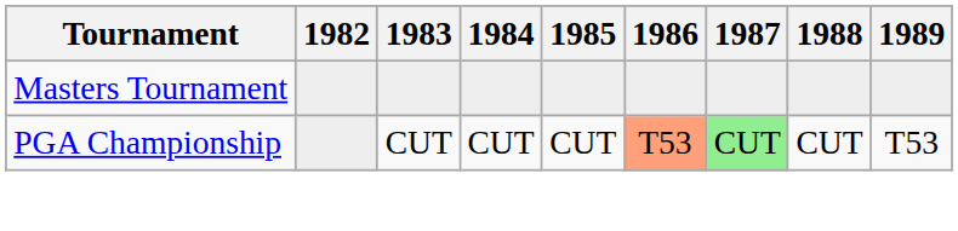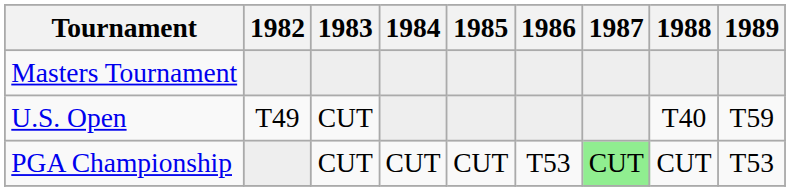+ row: U.S. Open | T49 | CUT | T40 | T59
PGA Championship | 1986: lightsalmon background -> no background
